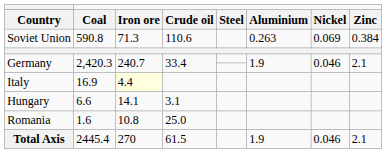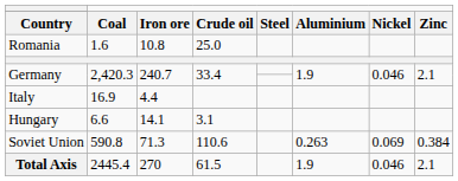rows swapped: Soviet Union <-> Romania
Italy | Iron ore: lightyellow background -> no background
